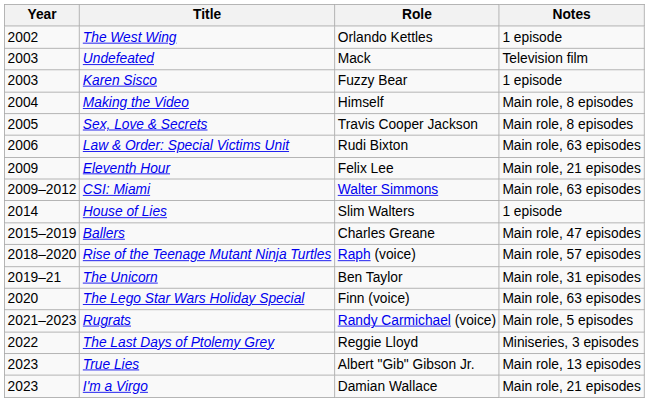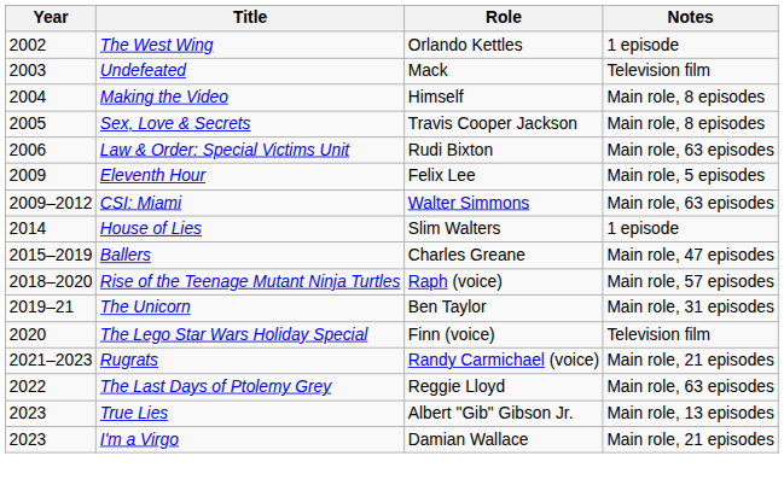- row: 2003 | Karen Sisco | Fuzzy Bear | 1 episode
Eleventh Hour | Notes: Main role, 21 episodes -> Main role, 5 episodes
The Lego Star Wars Holiday Special | Notes: Main role, 63 episodes -> Television film
Rugrats | Notes: Main role, 5 episodes -> Main role, 21 episodes
The Last Days of Ptolemy Grey | Notes: Miniseries, 3 episodes -> Main role, 63 episodes
